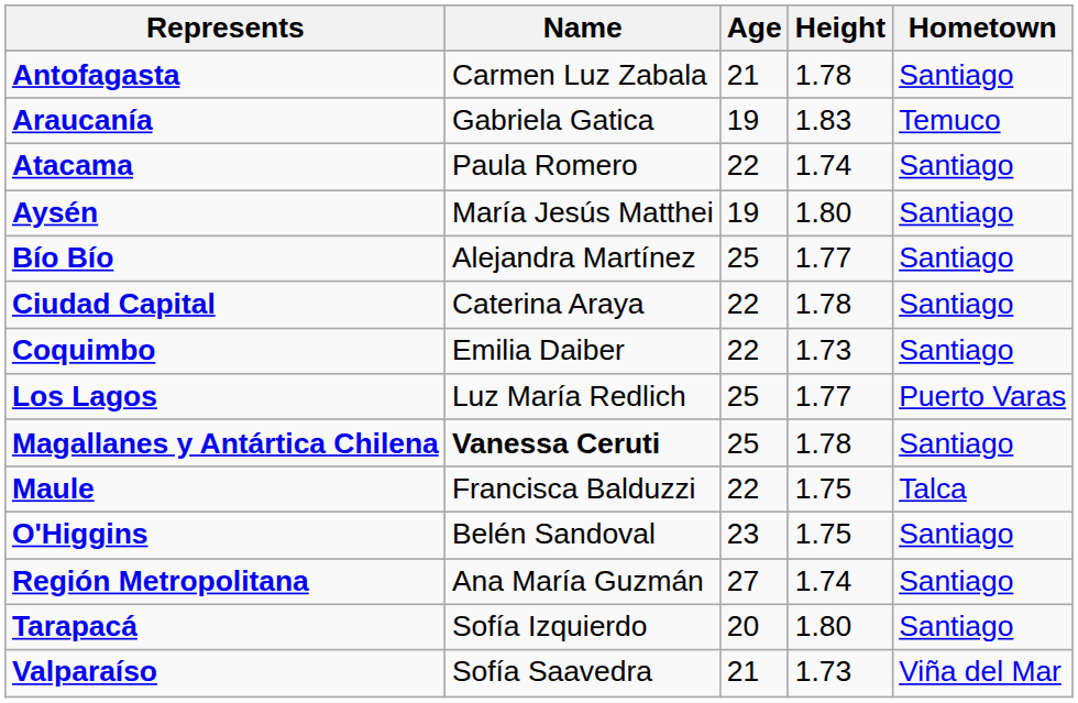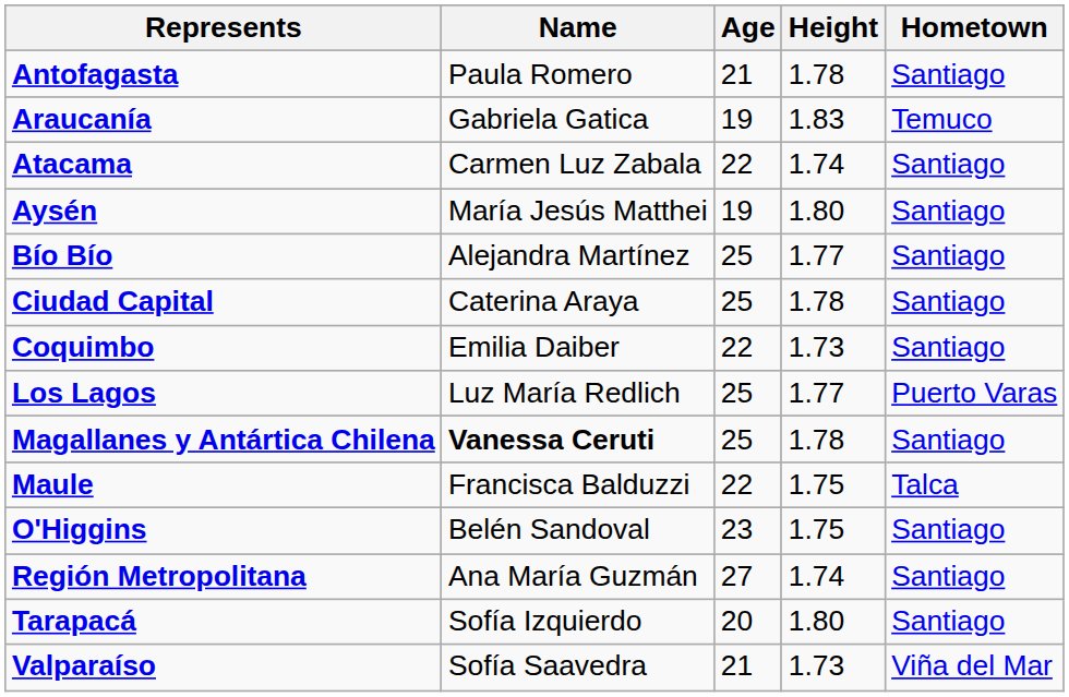Antofagasta | Name: Carmen Luz Zabala -> Paula Romero
Atacama | Name: Paula Romero -> Carmen Luz Zabala
Ciudad Capital | Age: 22 -> 25
